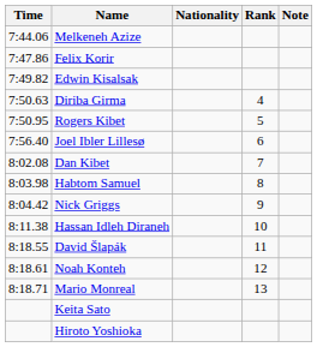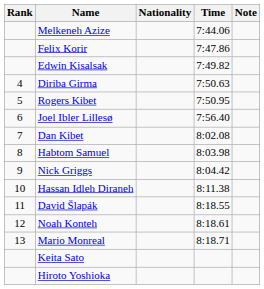columns swapped: Rank <-> Time
